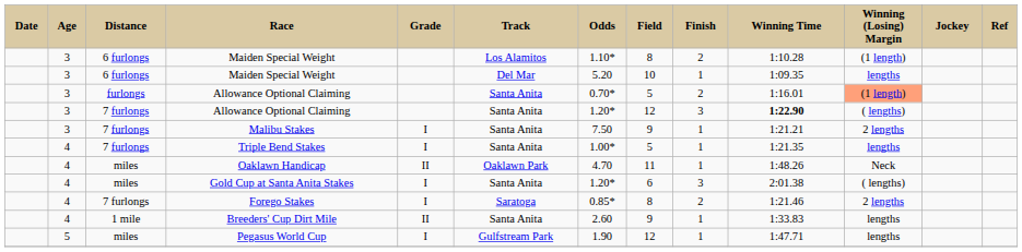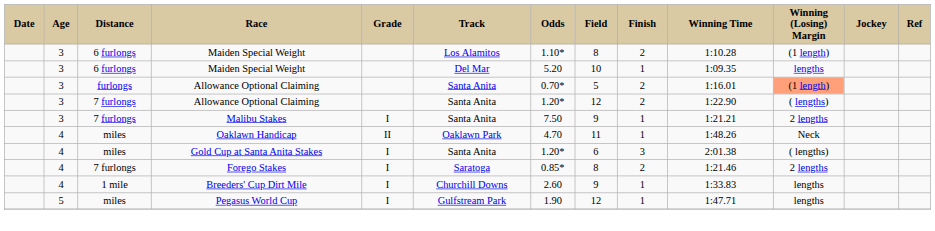7 furlongs / Allowance Optional Claiming | Finish: 3 -> 2
7 furlongs / Allowance Optional Claiming | Winning Time: bold -> normal
- row: 4 | 7 furlongs | Triple Bend Stakes | I | Santa Anita | 1.00* | 5 | 1 | 1:21.35 | lengths
Breeders' Cup Dirt Mile | Grade: II -> I
Breeders' Cup Dirt Mile | Track: Santa Anita -> Churchill Downs
